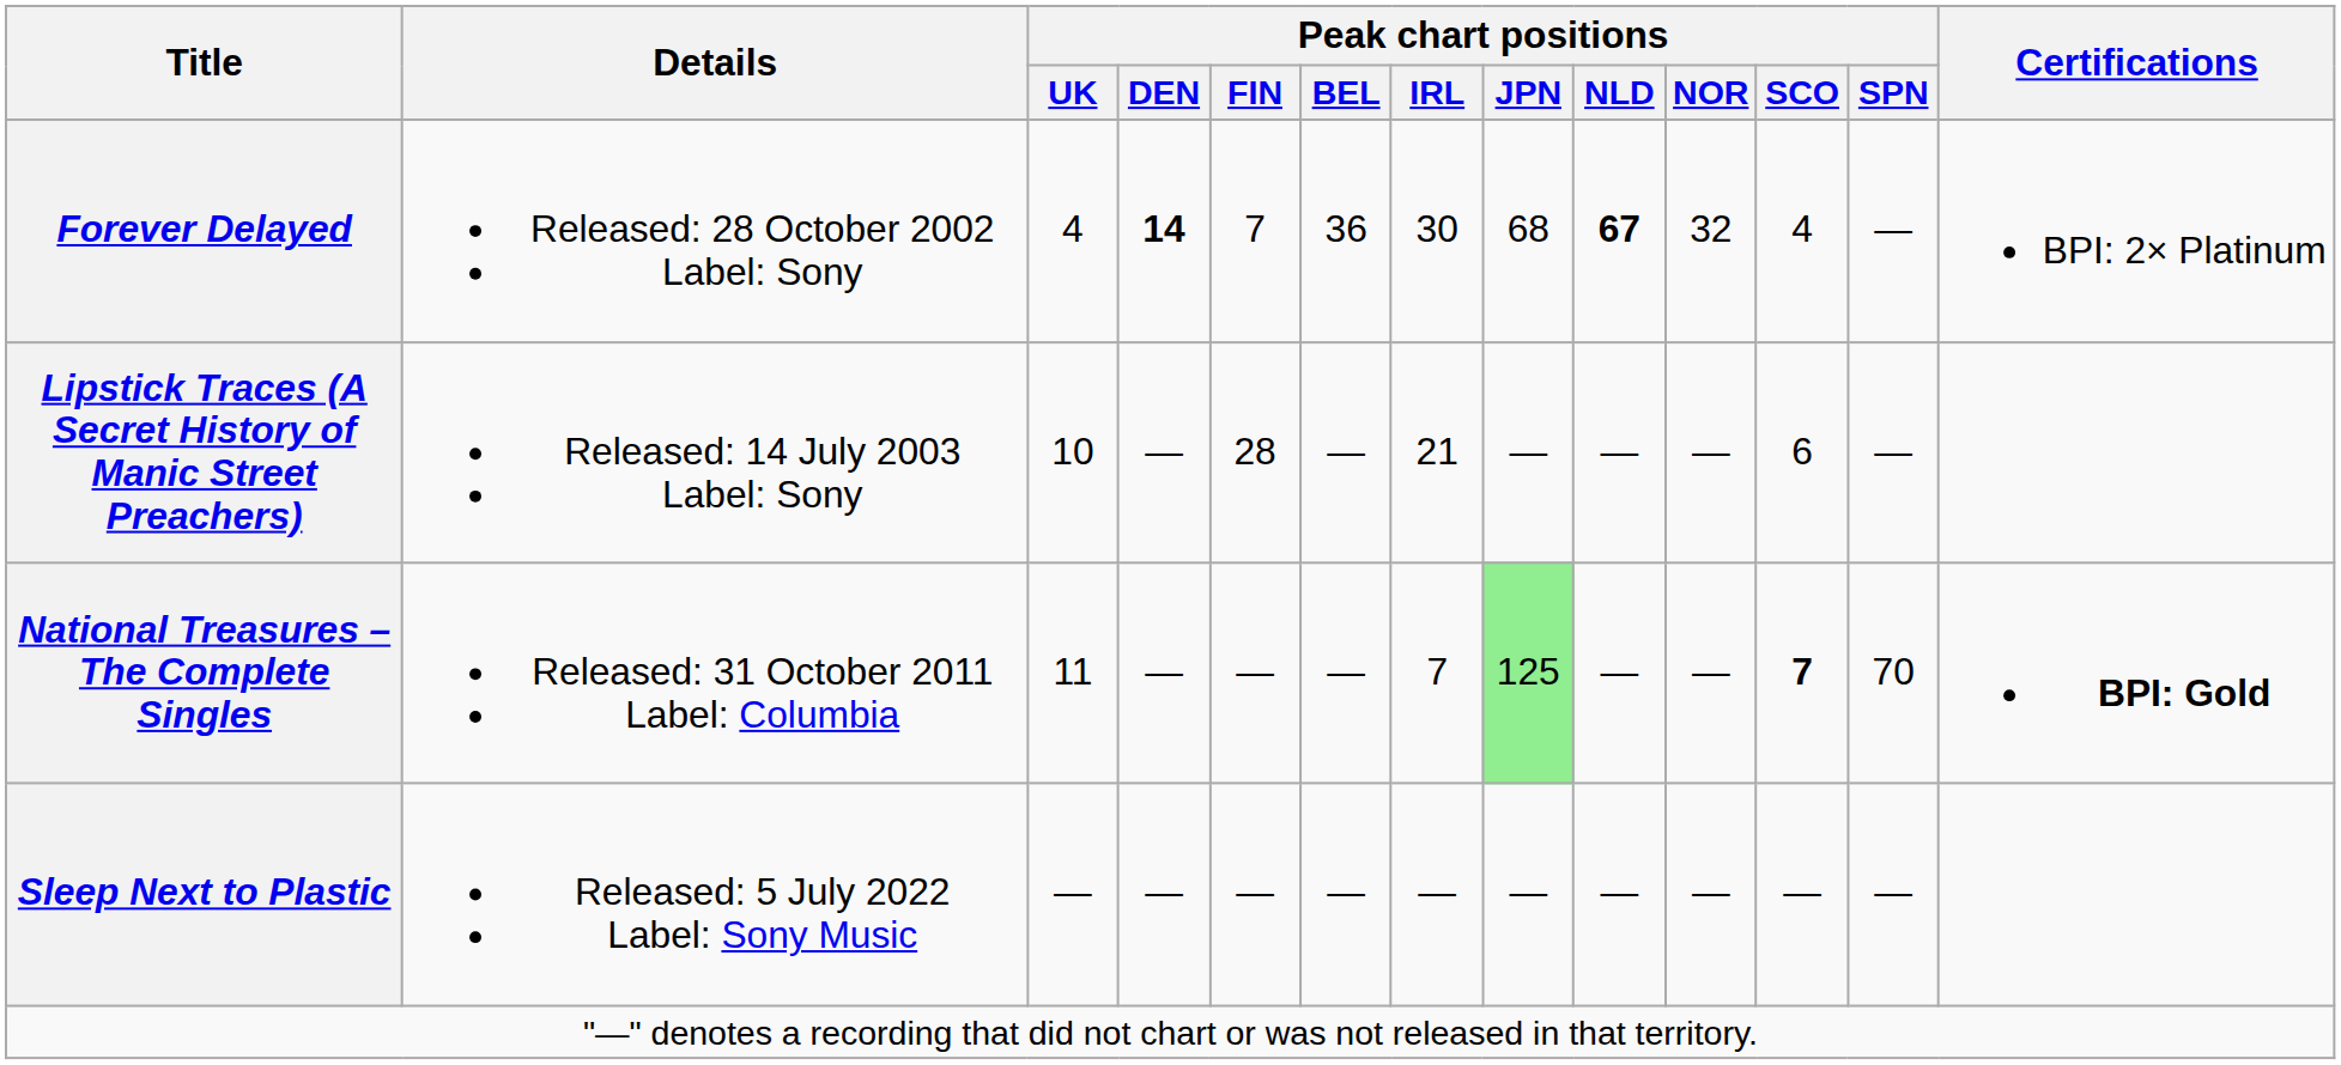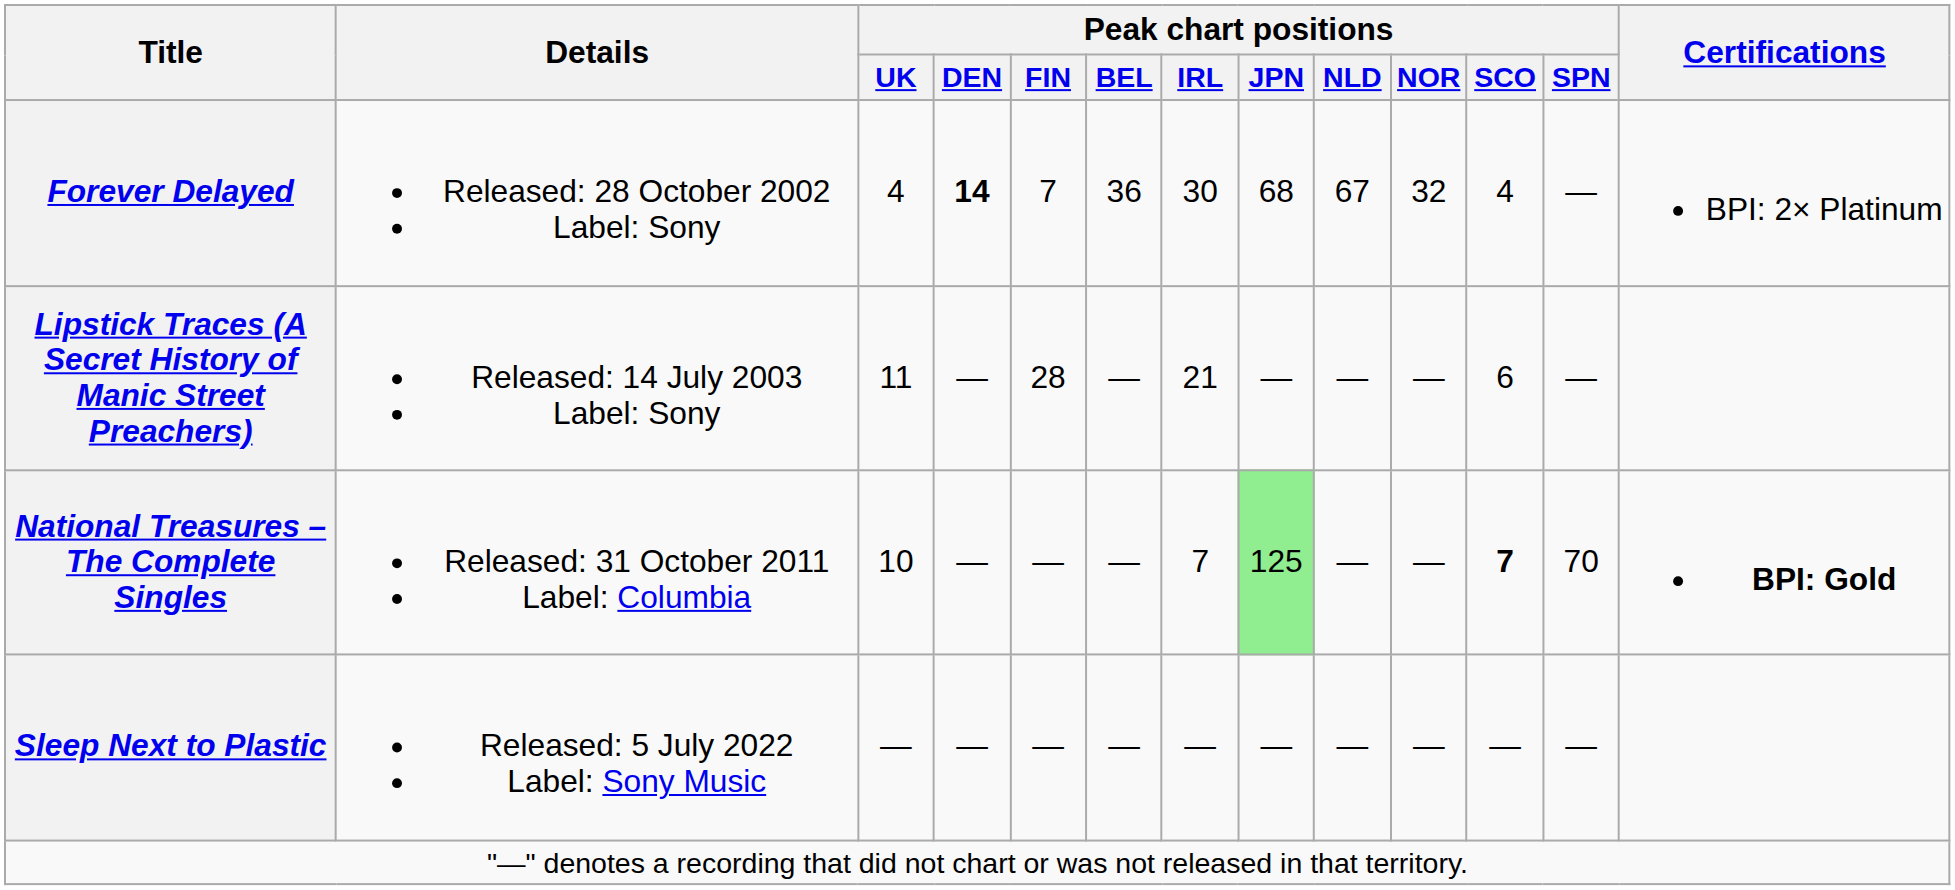Forever Delayed | Peak chart positions / NLD: bold -> normal
Lipstick Traces (A Secret History of Manic Street Preachers) | Peak chart positions / UK: 10 -> 11
National Treasures – The Complete Singles | Peak chart positions / UK: 11 -> 10
